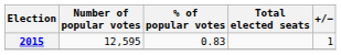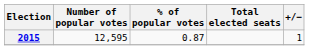2015 | % of popular votes: 0.83 -> 0.87
